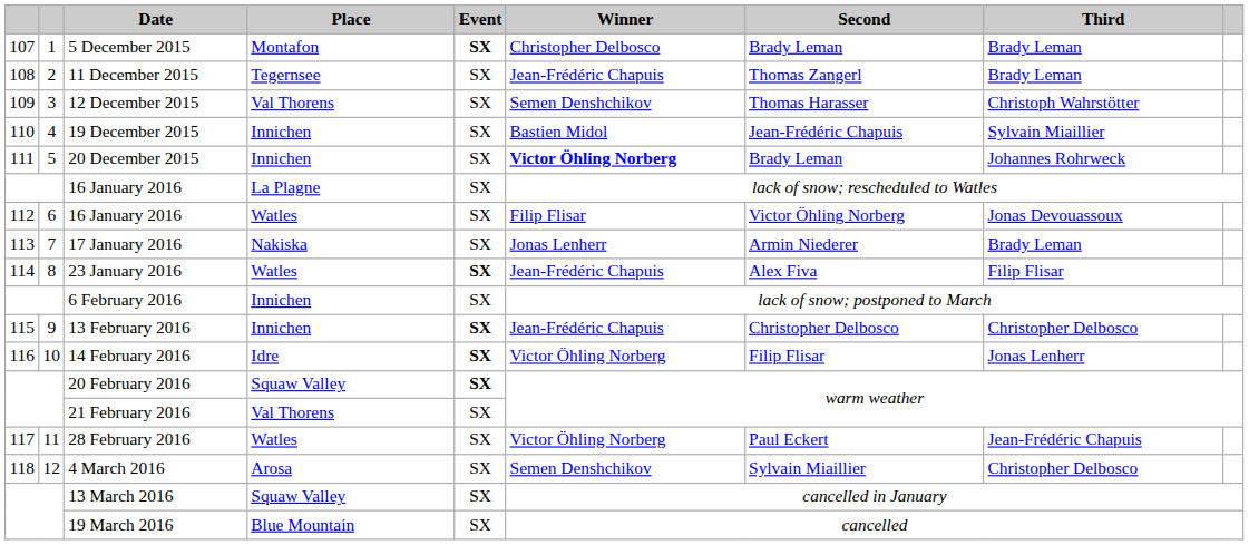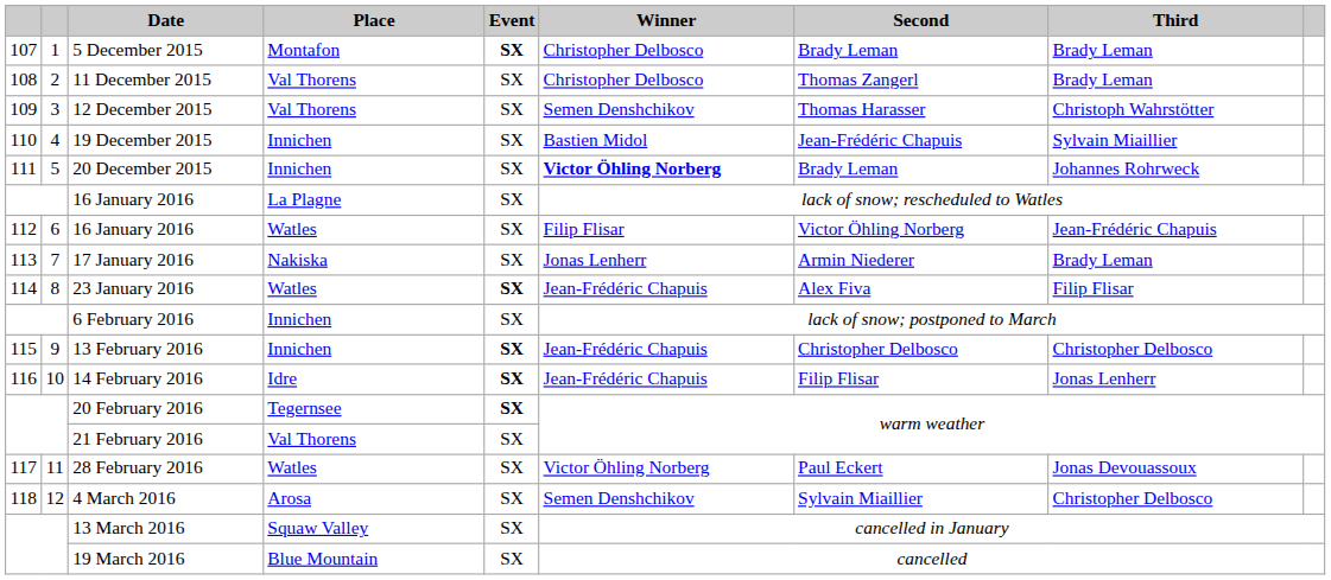11 December 2015 | Place: Tegernsee -> Val Thorens
11 December 2015 | Winner: Jean-Frédéric Chapuis -> Christopher Delbosco
112 / 16 January 2016 | Third: Jonas Devouassoux -> Jean-Frédéric Chapuis
14 February 2016 | Winner: Victor Öhling Norberg -> Jean-Frédéric Chapuis
20 February 2016 | Place: Squaw Valley -> Tegernsee
28 February 2016 | Third: Jean-Frédéric Chapuis -> Jonas Devouassoux
